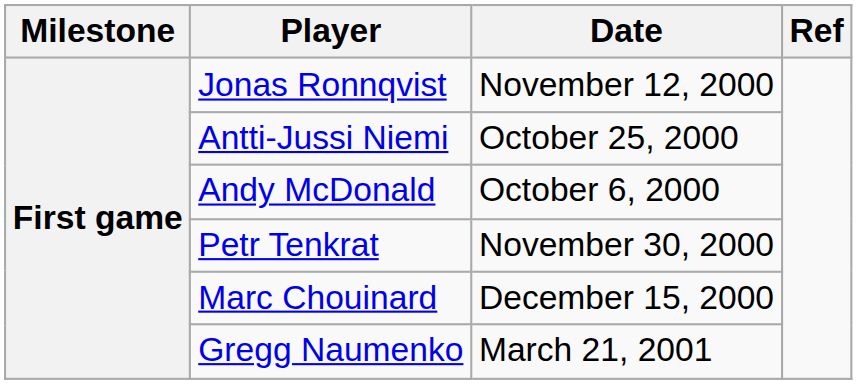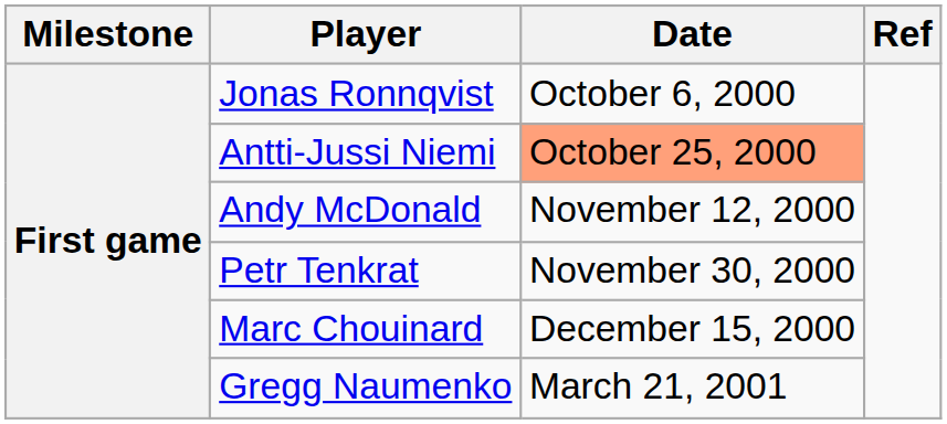Jonas Ronnqvist | Date: November 12, 2000 -> October 6, 2000
Antti-Jussi Niemi | Date: no background -> lightsalmon background
Andy McDonald | Date: October 6, 2000 -> November 12, 2000
